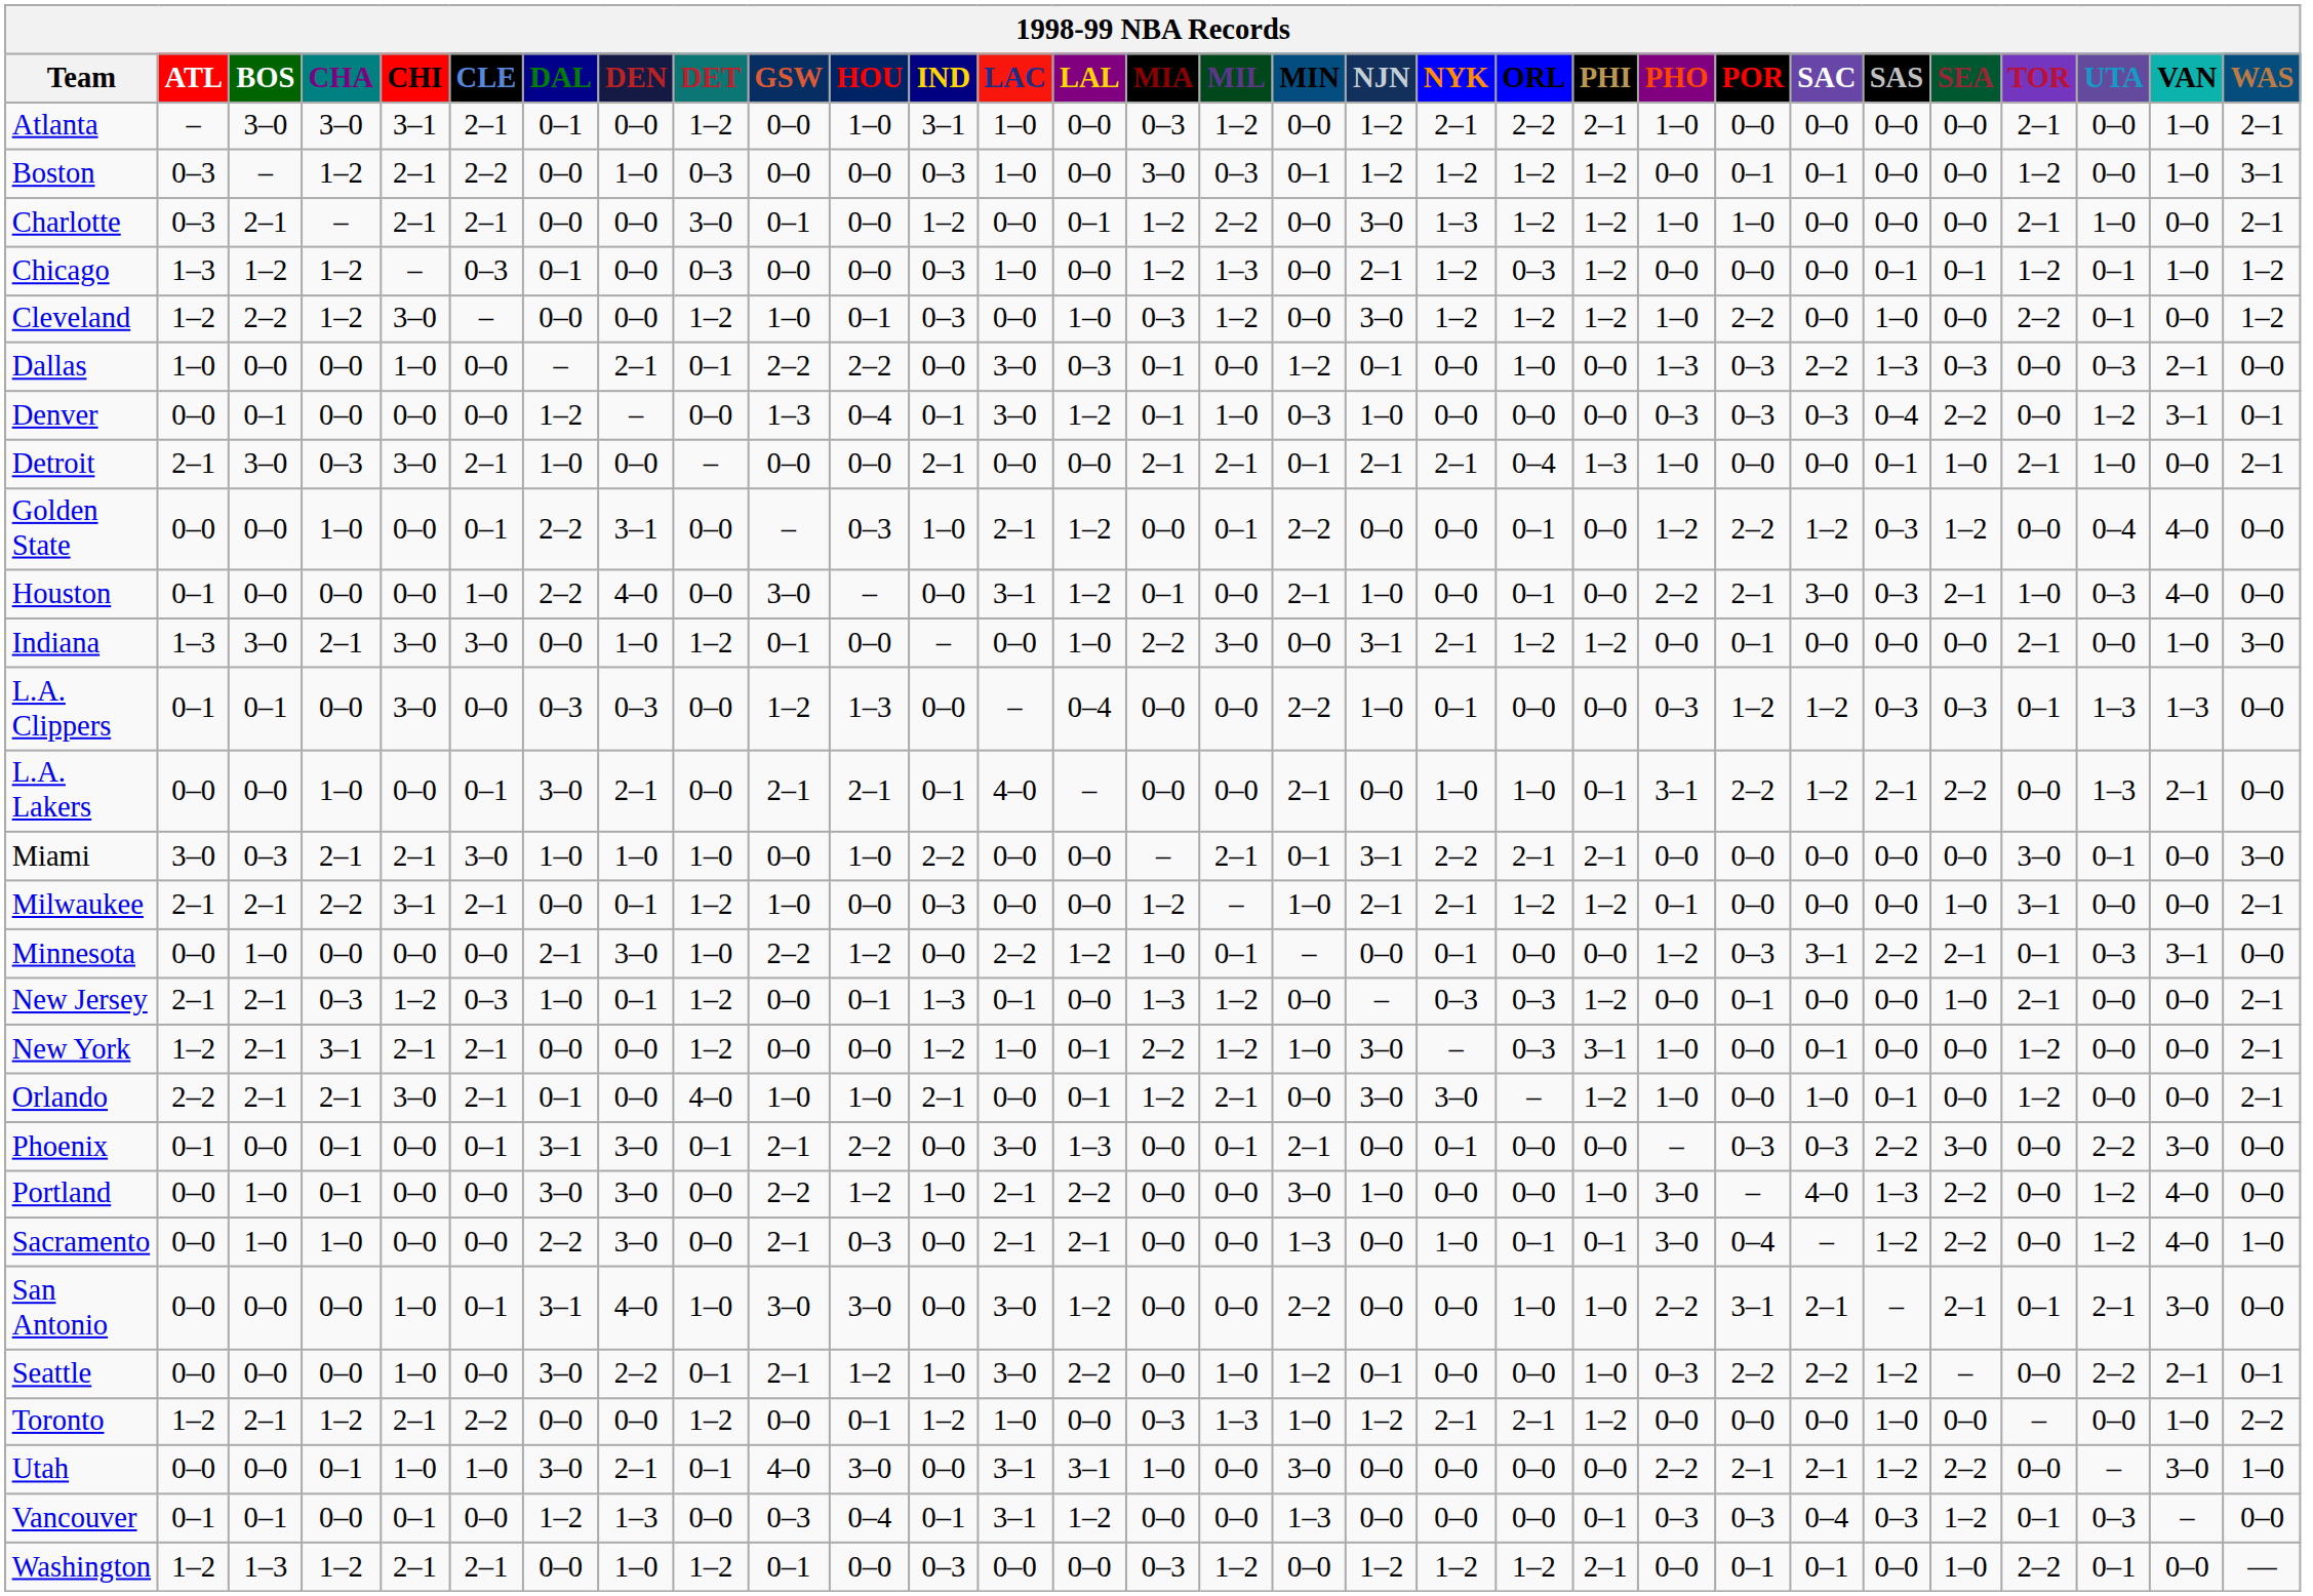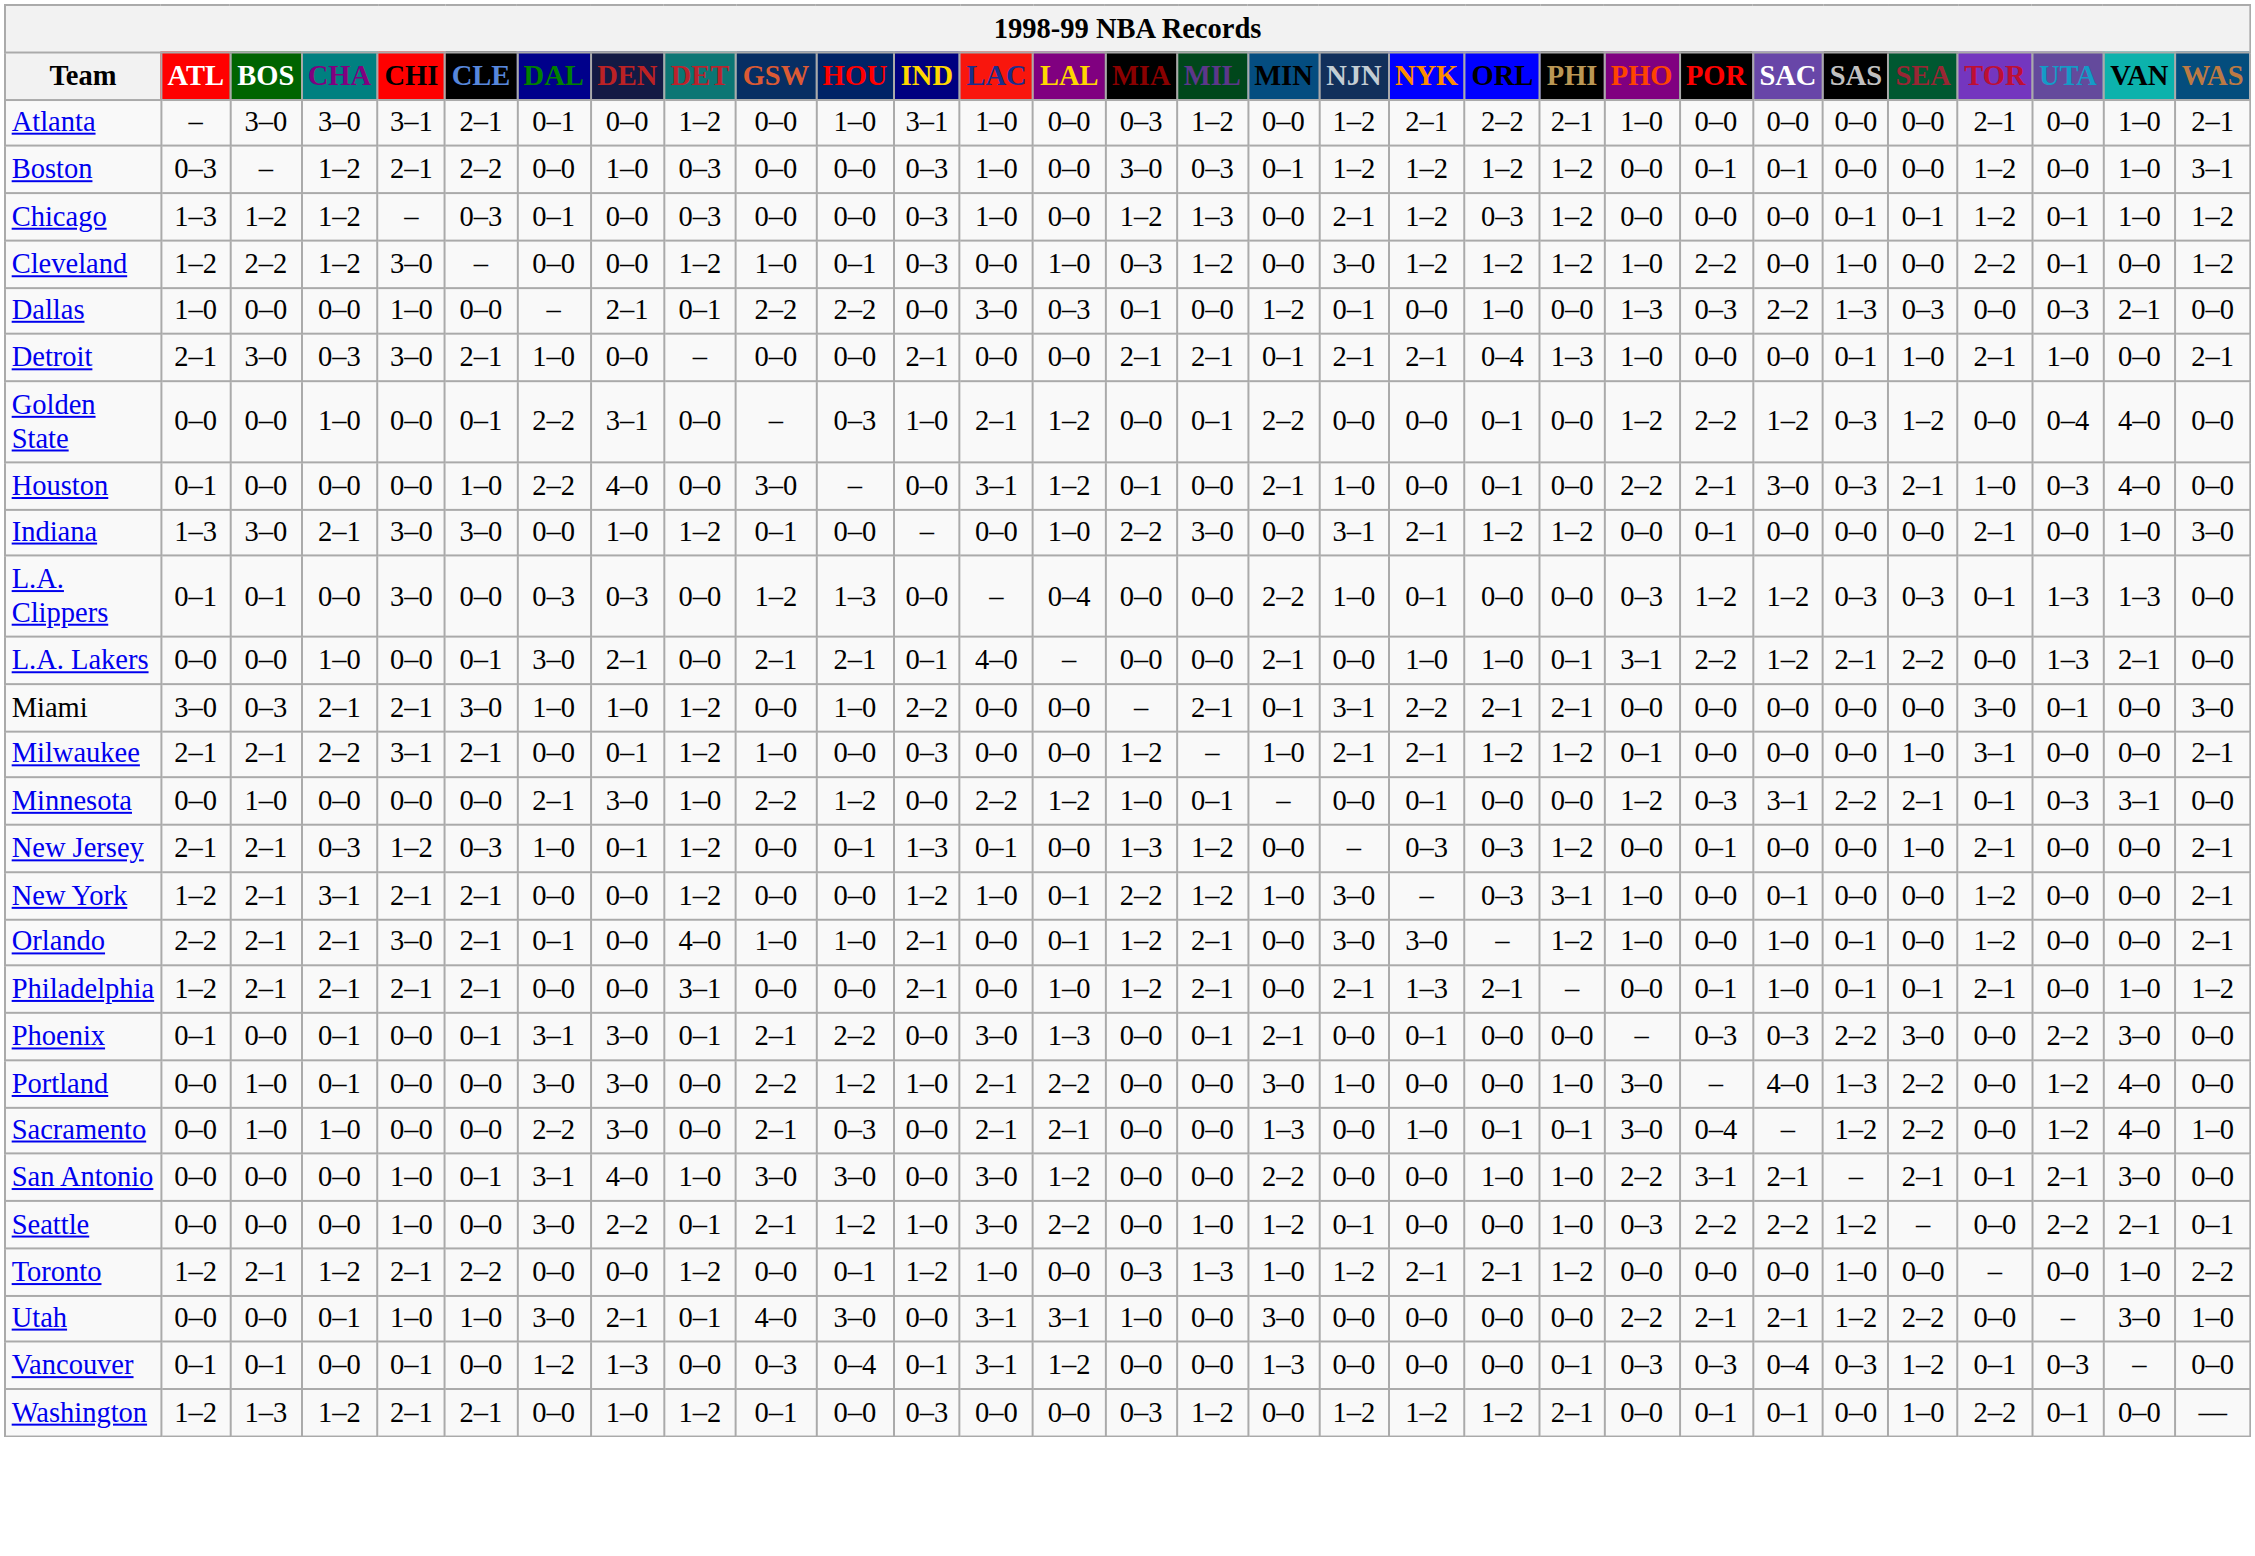- row: Charlotte | 0–3 | 2–1 | – | 2–1 | 2–1 | 0–0 | 0–0 | 3–0 | 0–1 | 0–0 | 1–2 | 0–0 | 0–1 | 1–2 | 2–2 | 0–0 | 3–0 | 1–3 | 1–2 | 1–2 | 1–0 | 1–0 | 0–0 | 0–0 | 0–0 | 2–1 | 1–0 | 0–0 | 2–1
- row: Denver | 0–0 | 0–1 | 0–0 | 0–0 | 0–0 | 1–2 | – | 0–0 | 1–3 | 0–4 | 0–1 | 3–0 | 1–2 | 0–1 | 1–0 | 0–3 | 1–0 | 0–0 | 0–0 | 0–0 | 0–3 | 0–3 | 0–3 | 0–4 | 2–2 | 0–0 | 1–2 | 3–1 | 0–1
Miami | DET: 1–0 -> 1–2
+ row: Philadelphia | 1–2 | 2–1 | 2–1 | 2–1 | 2–1 | 0–0 | 0–0 | 3–1 | 0–0 | 0–0 | 2–1 | 0–0 | 1–0 | 1–2 | 2–1 | 0–0 | 2–1 | 1–3 | 2–1 | – | 0–0 | 0–1 | 1–0 | 0–1 | 0–1 | 2–1 | 0–0 | 1–0 | 1–2
